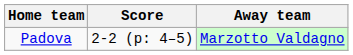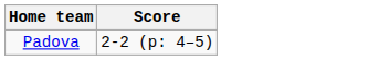- column: Away team | Marzotto Valdagno
